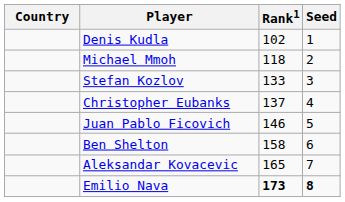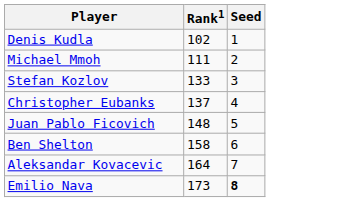- column: Country
Michael Mmoh | Rank1: 118 -> 111
Juan Pablo Ficovich | Rank1: 146 -> 148
Aleksandar Kovacevic | Rank1: 165 -> 164
Emilio Nava | Rank1: bold -> normal
